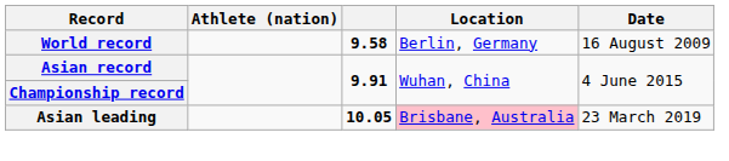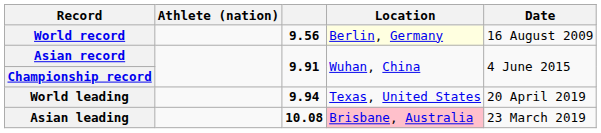World record | column 3: 9.58 -> 9.56
World record | Location: no background -> lightyellow background
+ row: World leading | 9.94 | Texas, United States | 20 April 2019
Asian leading | column 3: 10.05 -> 10.08
